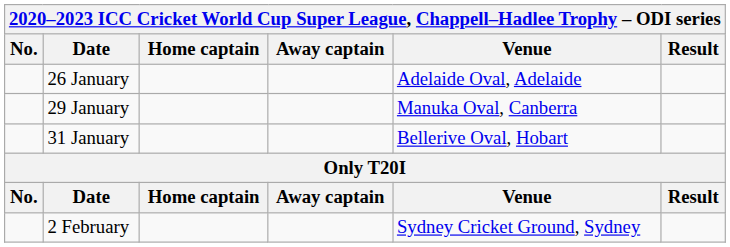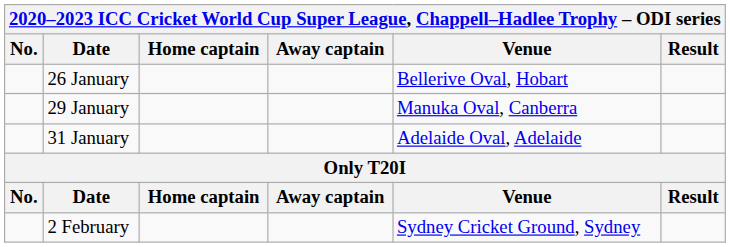26 January | Venue: Adelaide Oval, Adelaide -> Bellerive Oval, Hobart
31 January | Venue: Bellerive Oval, Hobart -> Adelaide Oval, Adelaide
